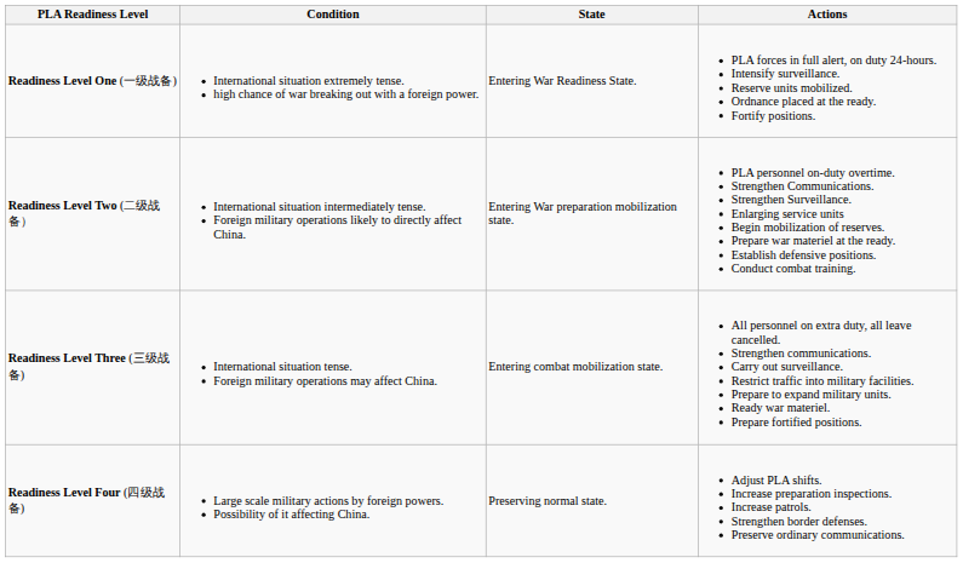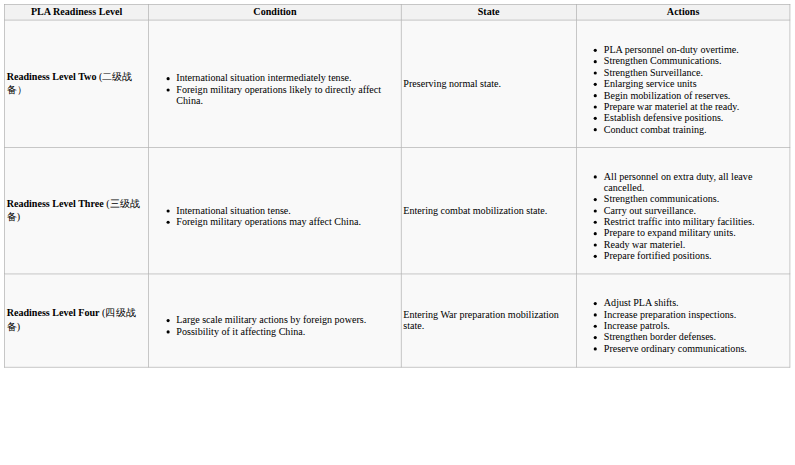- row: Readiness Level One (一级战备) | International situation extremely tense. high chance of war breaking out with a foreign power. | Entering War Readiness State. | PLA forces in full alert, on duty 24-hours. Intensify surveillance. Reserve units mobilized. Ordnance placed at the ready. Fortify positions.
Readiness Level Two (二级战备） | State: Entering War preparation mobilization state. -> Preserving normal state.
Readiness Level Four (四级战备) | State: Preserving normal state. -> Entering War preparation mobilization state.
